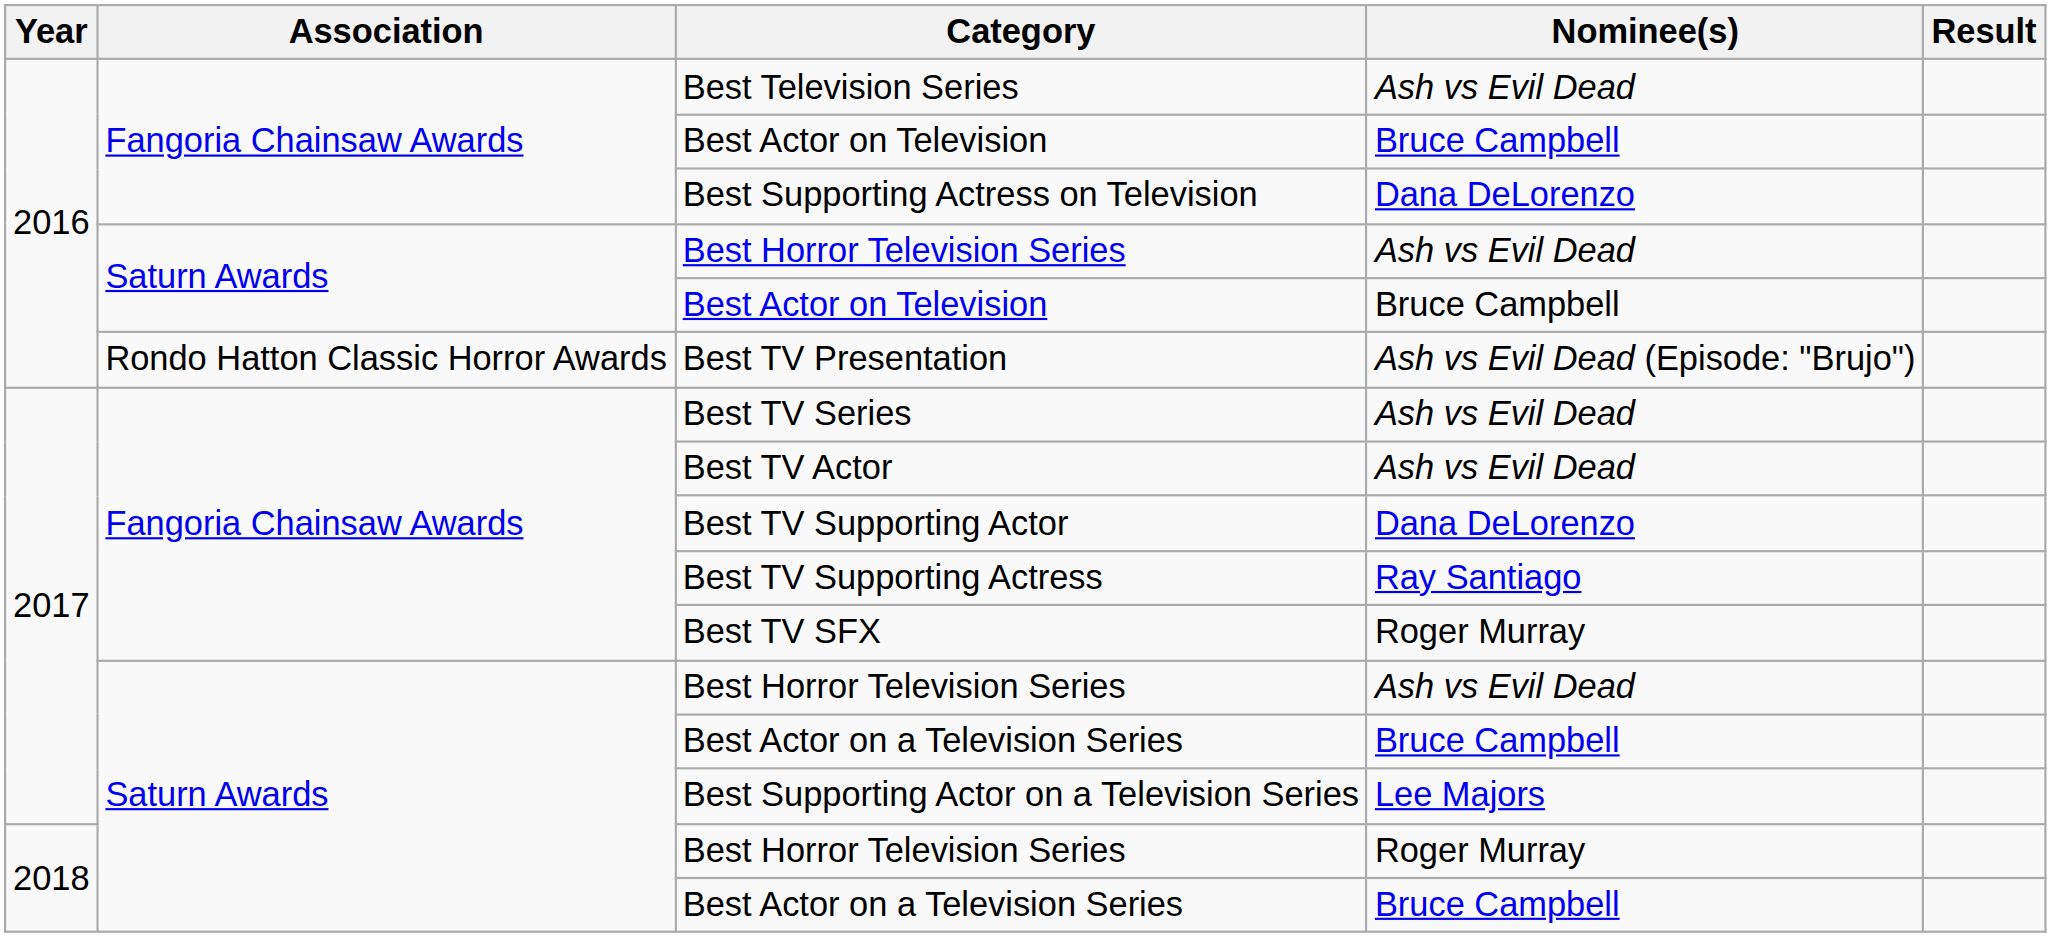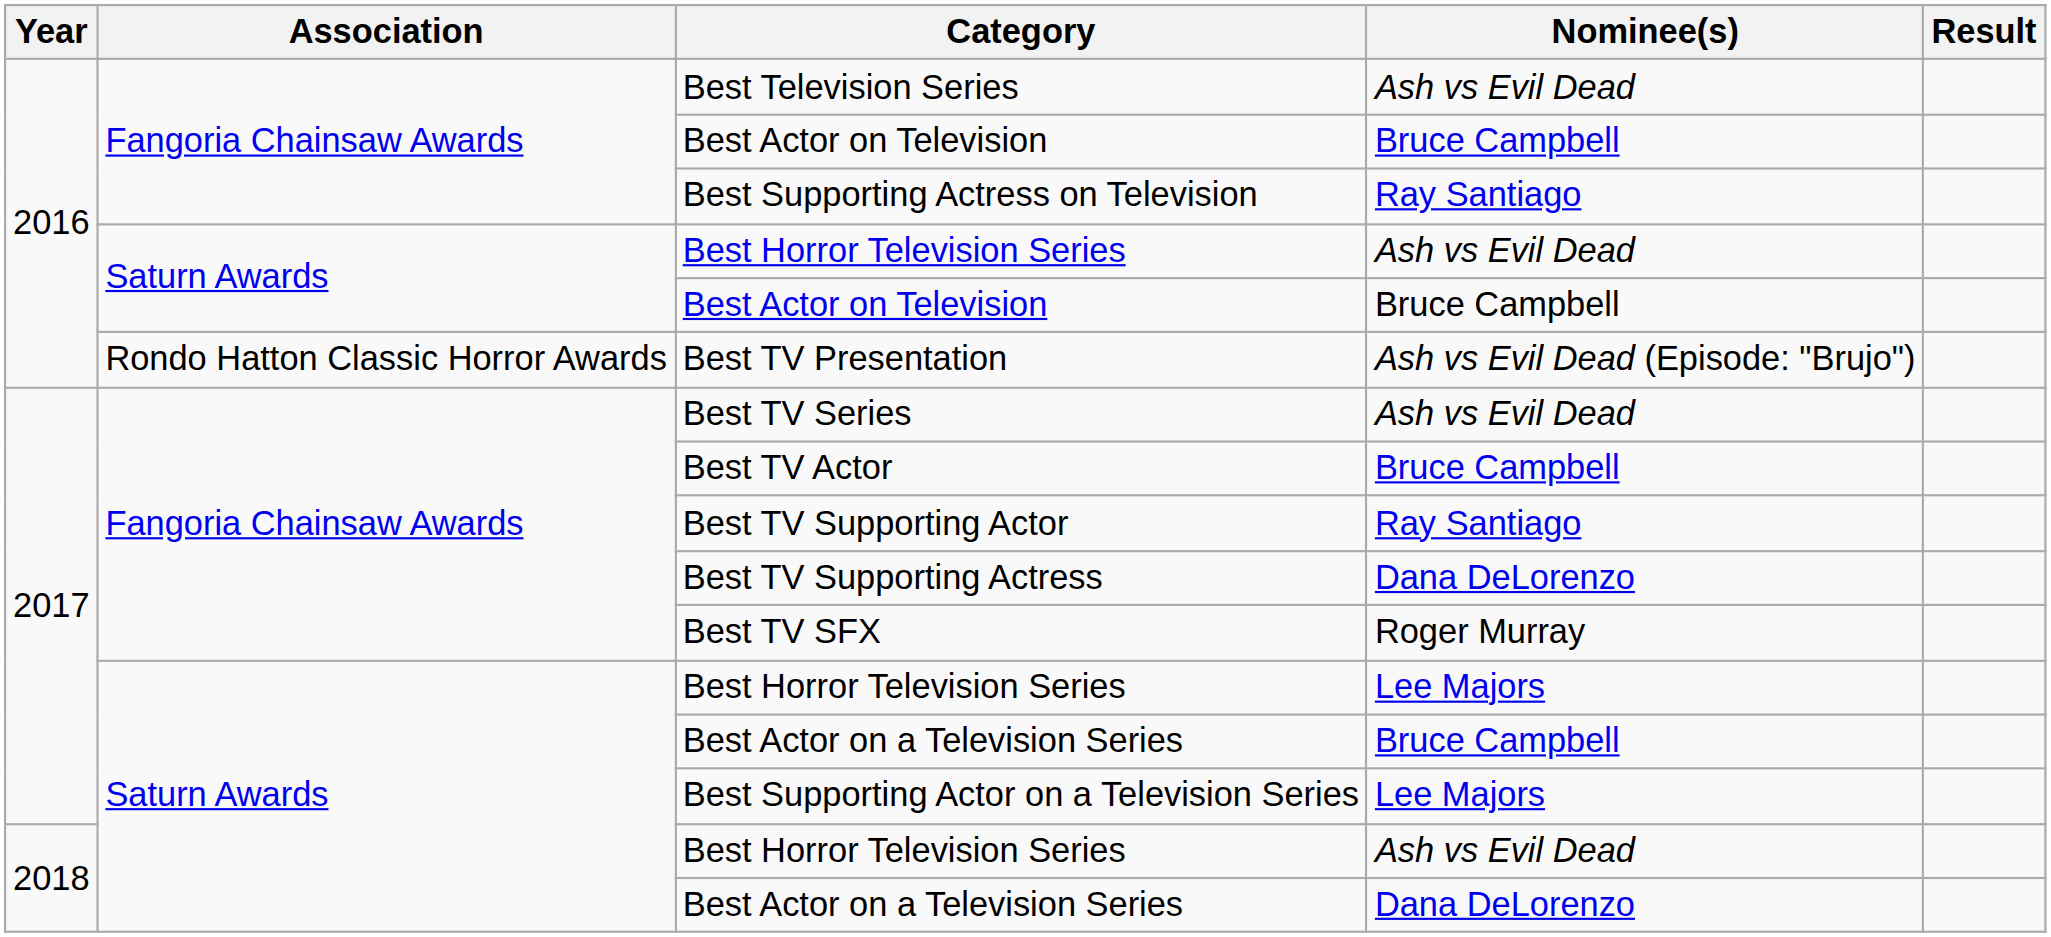Best Supporting Actress on Television | Nominee(s): Dana DeLorenzo -> Ray Santiago
Best TV Actor | Nominee(s): Ash vs Evil Dead -> Bruce Campbell
Best TV Supporting Actor | Nominee(s): Dana DeLorenzo -> Ray Santiago
Best TV Supporting Actress | Nominee(s): Ray Santiago -> Dana DeLorenzo
2017 / Best Horror Television Series | Nominee(s): Ash vs Evil Dead -> Lee Majors
2018 / Best Horror Television Series | Nominee(s): Roger Murray -> Ash vs Evil Dead
2018 / Best Actor on a Television Series | Nominee(s): Bruce Campbell -> Dana DeLorenzo
